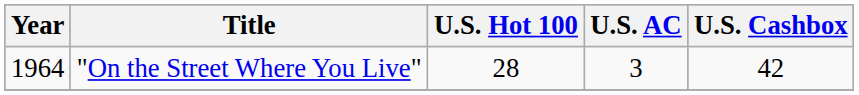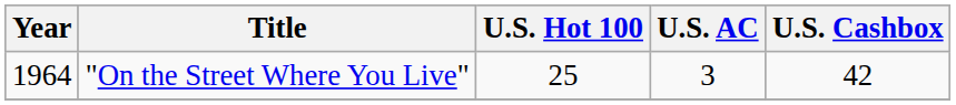"On the Street Where You Live" | U.S. Hot 100: 28 -> 25
